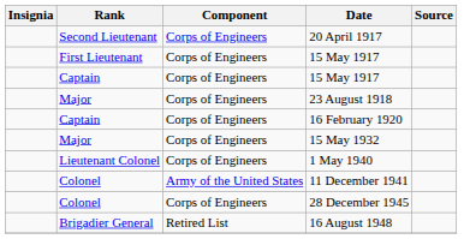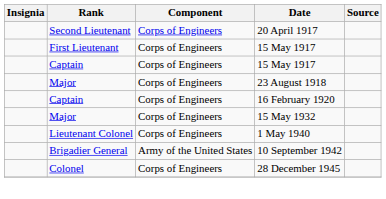- row: Colonel | Army of the United States | 11 December 1941
+ row: Brigadier General | Army of the United States | 10 September 1942
- row: Brigadier General | Retired List | 16 August 1948
